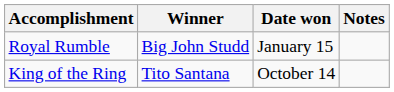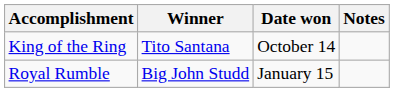rows swapped: Royal Rumble <-> King of the Ring
